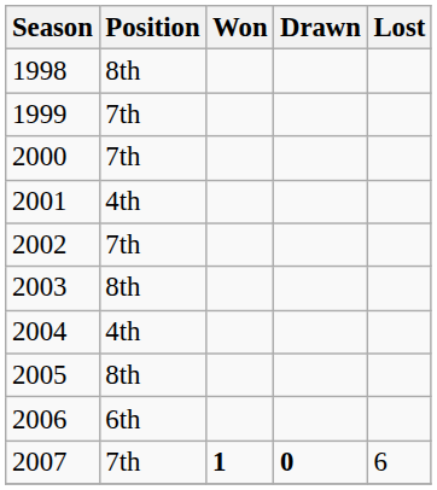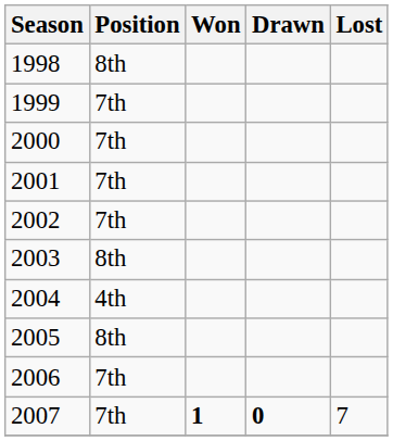2001 | Position: 4th -> 7th
2006 | Position: 6th -> 7th
2007 | Lost: 6 -> 7
